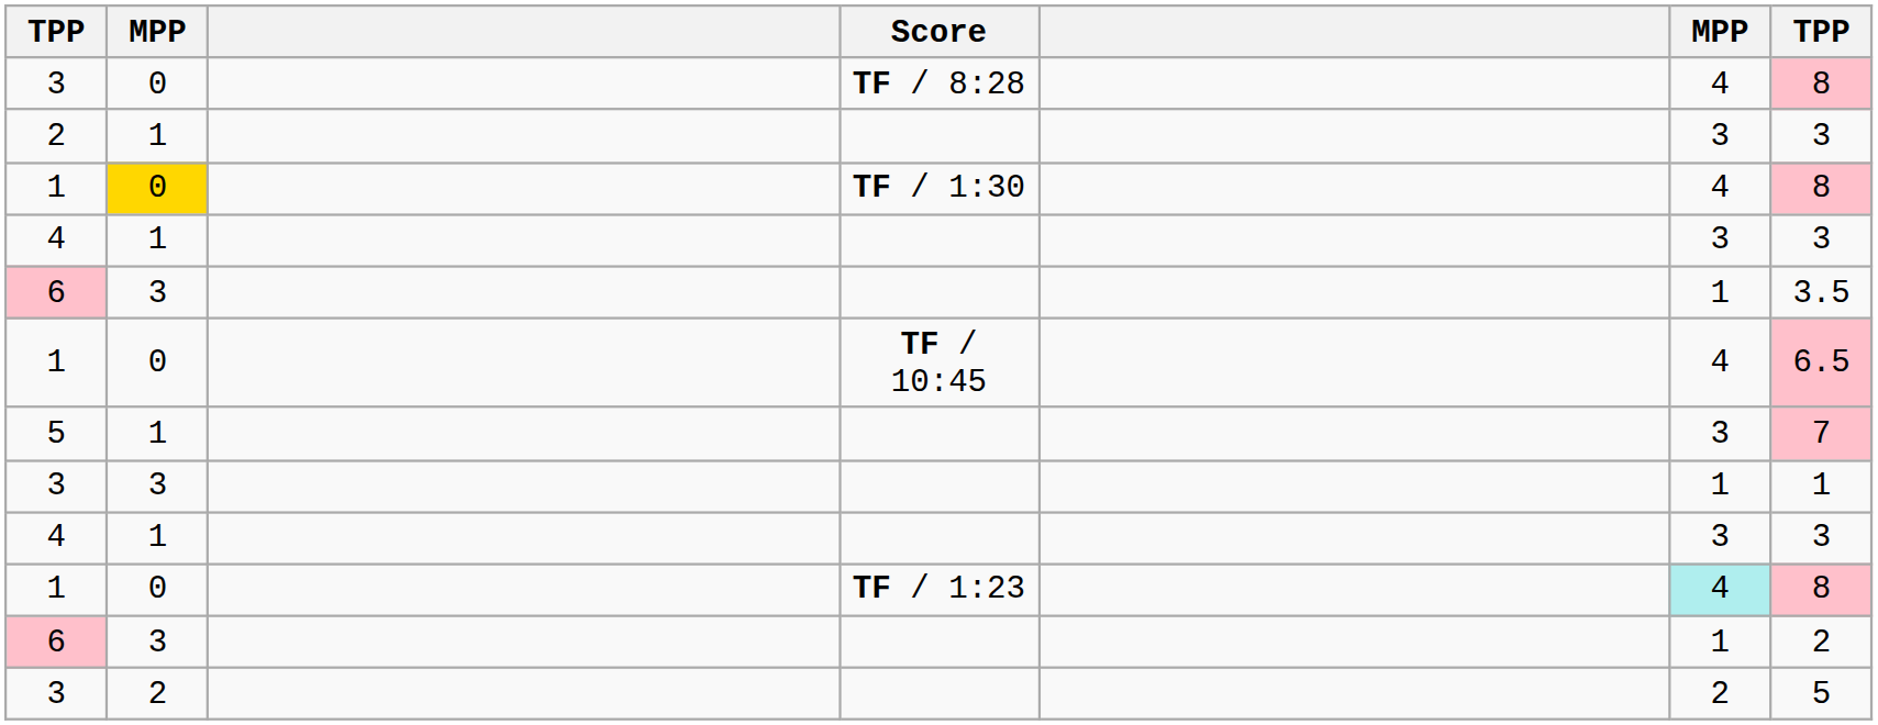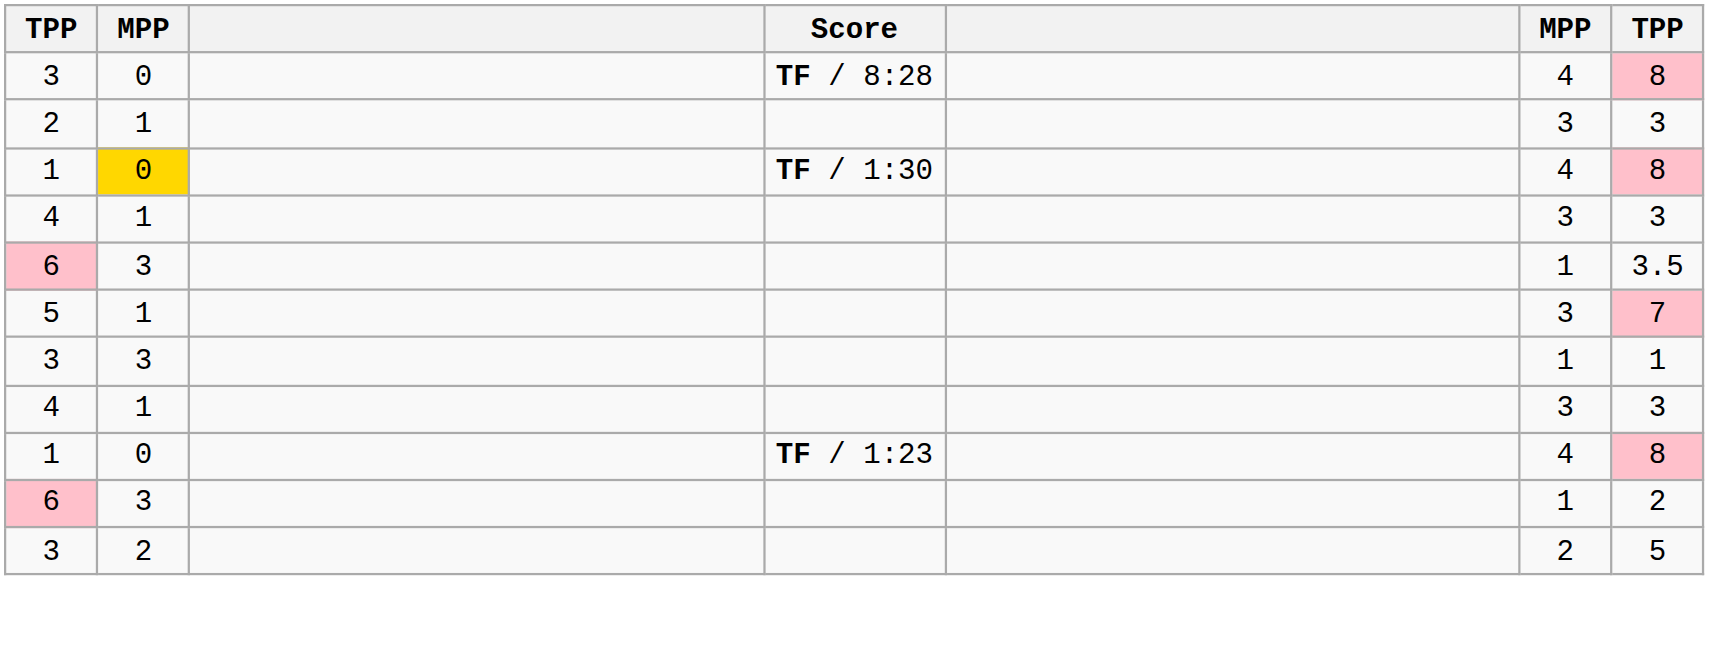- row: 1 | 0 | TF / 10:45 | 4 | 6.5
1 / TF / 1:23 | column 6: paleturquoise background -> no background
